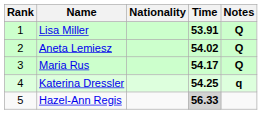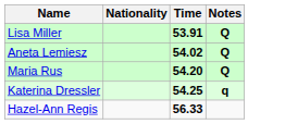- column: Rank | 1 | 2 | 3 | 4 | 5
Maria Rus | Time: 54.17 -> 54.20
Hazel-Ann Regis | Time: lightgrey background -> no background
